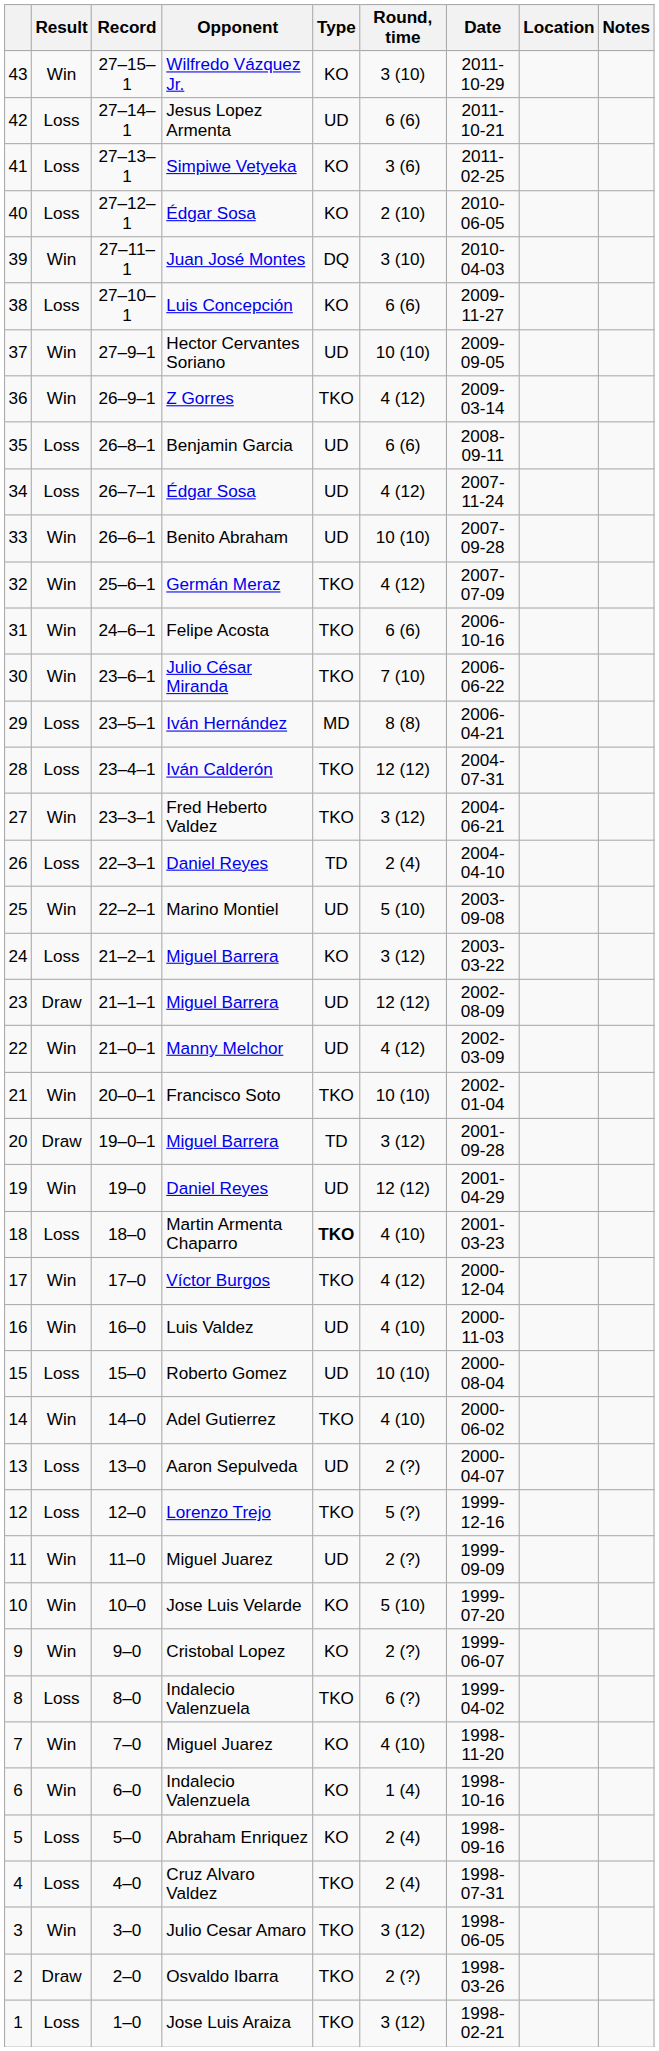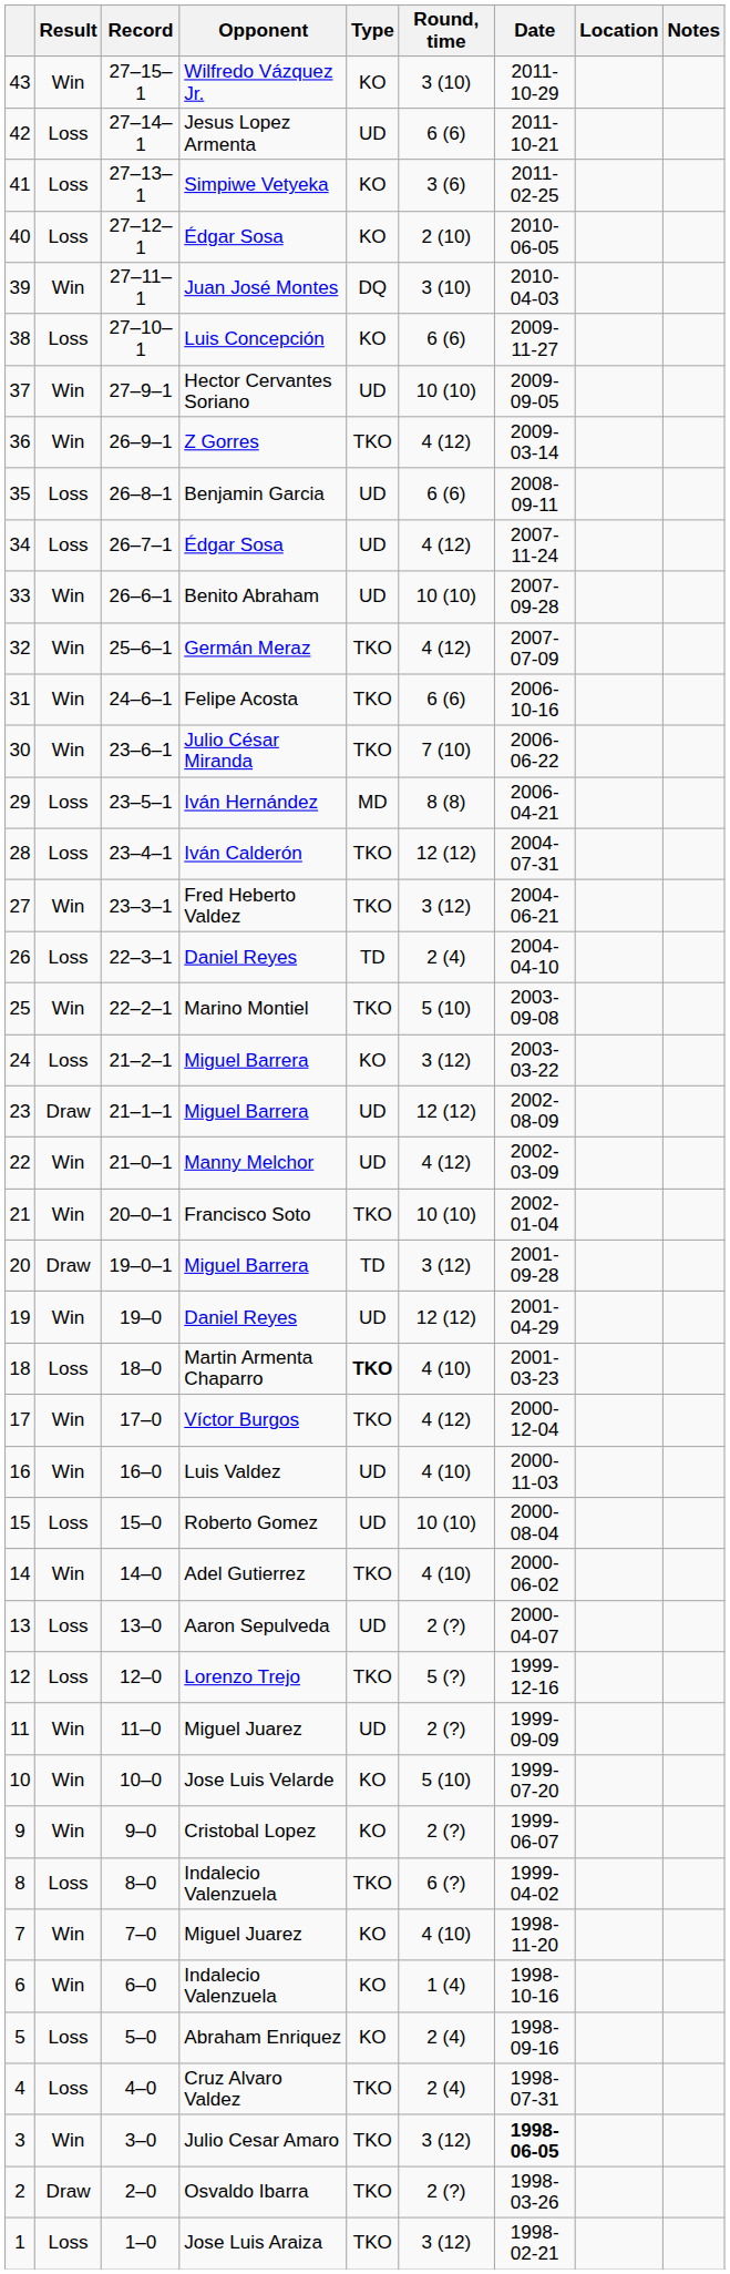25 | Type: UD -> TKO
3 | Date: normal -> bold
